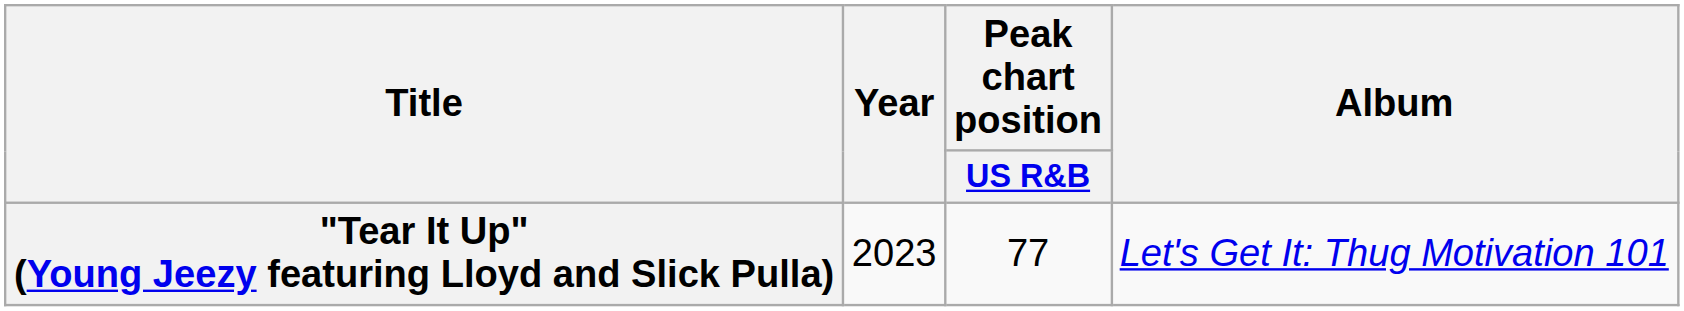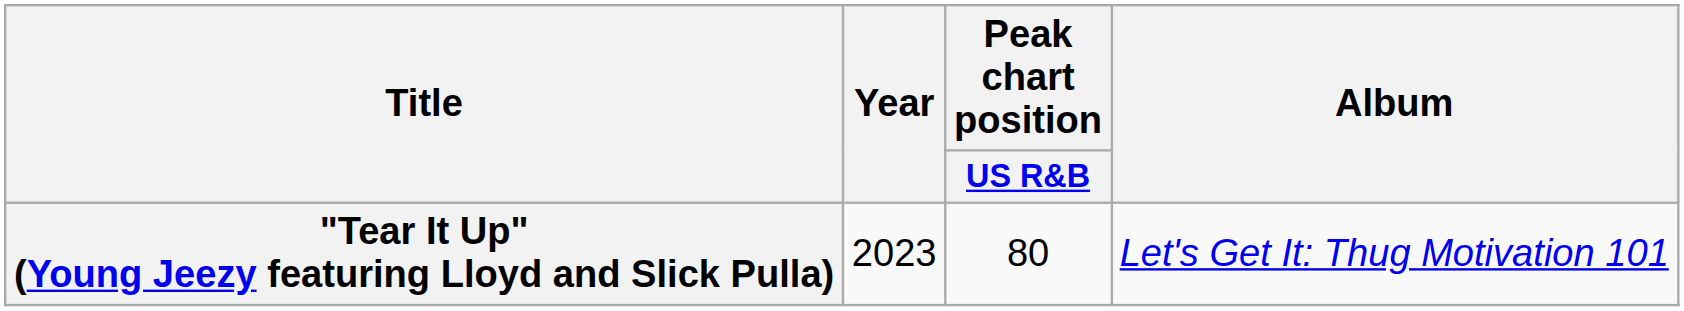"Tear It Up" (Young Jeezy featuring Lloyd and Slick Pulla) | Peak chart position / US R&B: 77 -> 80
